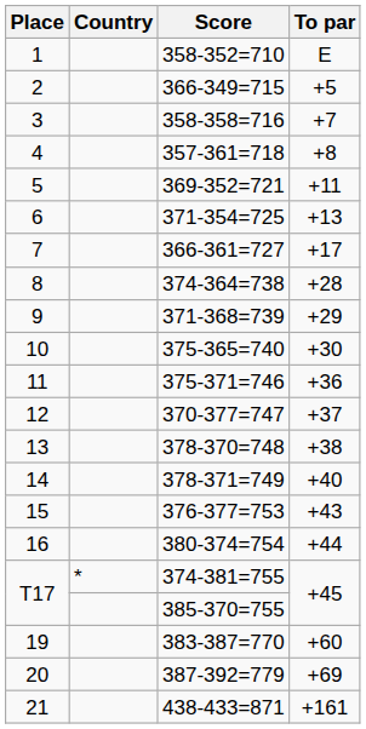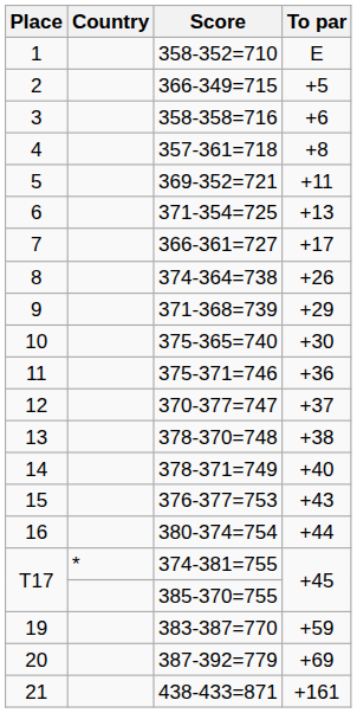358-358=716 | To par: +7 -> +6
374-364=738 | To par: +28 -> +26
383-387=770 | To par: +60 -> +59
